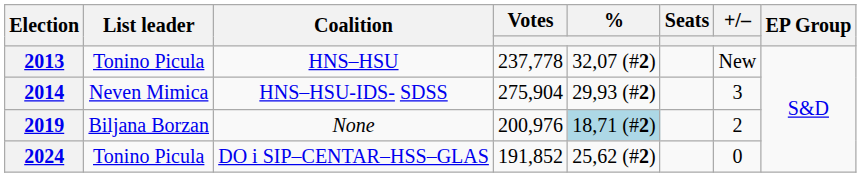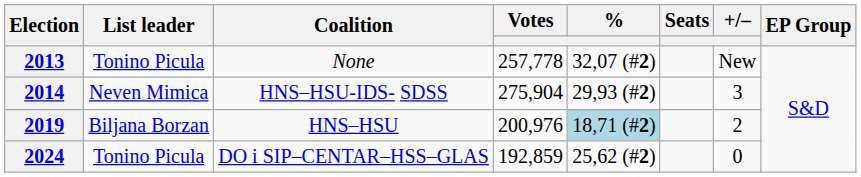2013 | Coalition: HNS–HSU -> None
2013 | Votes: 237,778 -> 257,778
2019 | Coalition: None -> HNS–HSU
2024 | Votes: 191,852 -> 192,859
